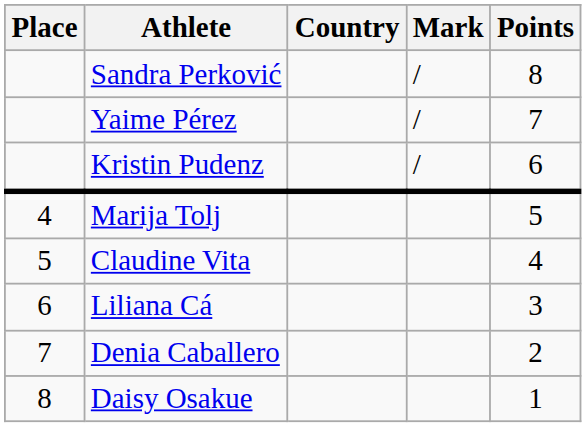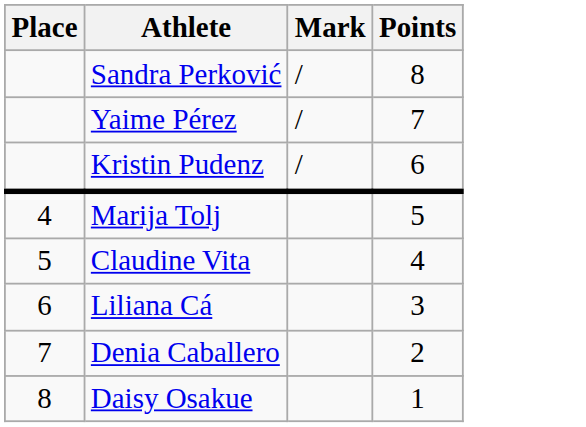- column: Country
